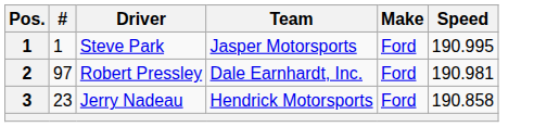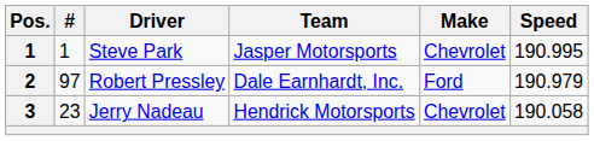Steve Park | Make: Ford -> Chevrolet
Robert Pressley | Speed: 190.981 -> 190.979
Jerry Nadeau | Make: Ford -> Chevrolet
Jerry Nadeau | Speed: 190.858 -> 190.058
